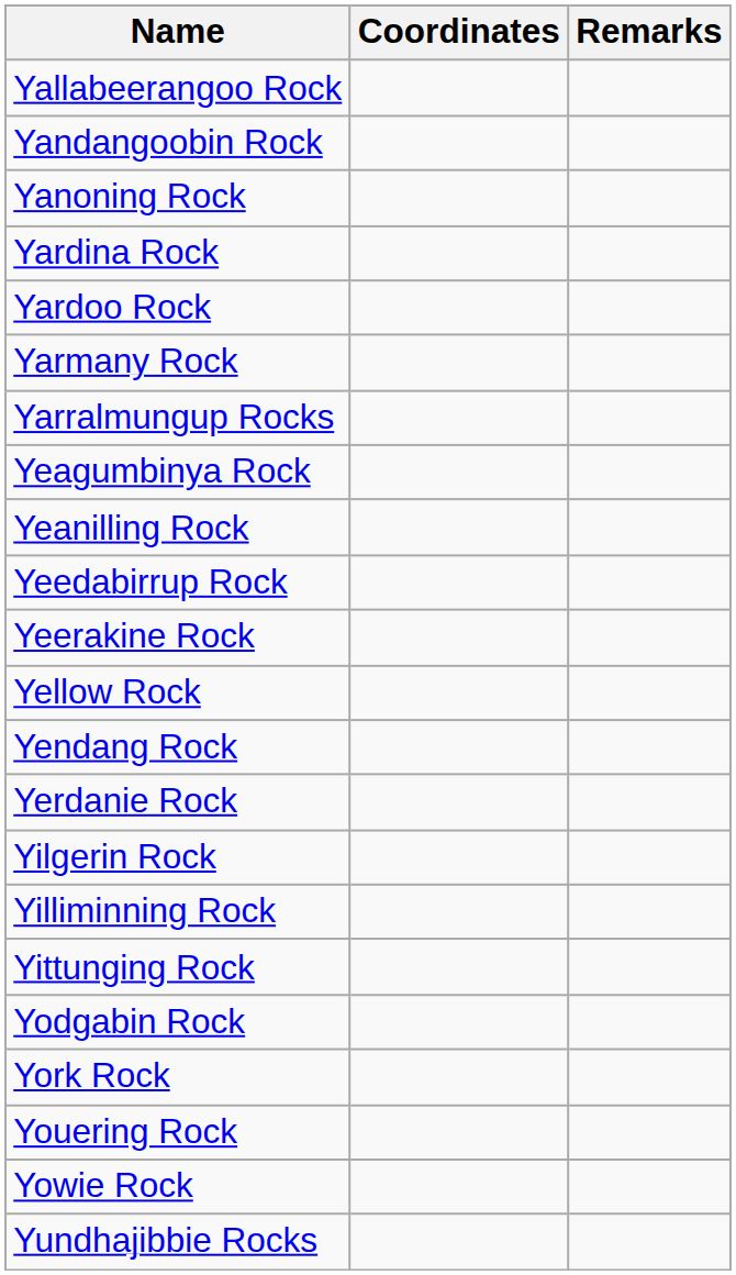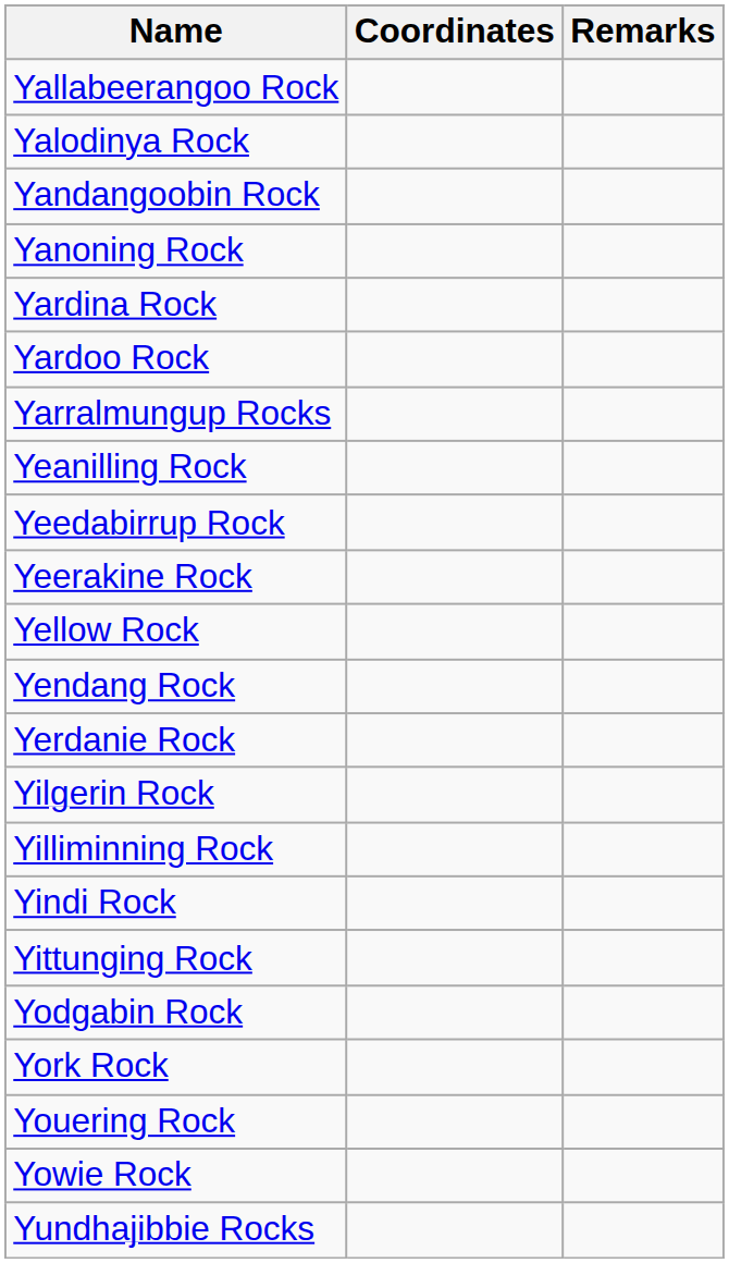+ row: Yalodinya Rock
- row: Yarmany Rock
- row: Yeagumbinya Rock
+ row: Yindi Rock
